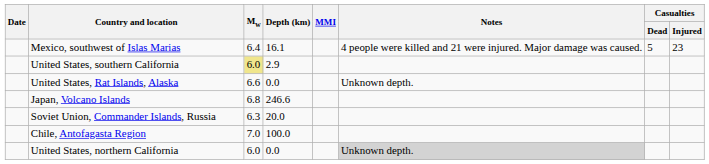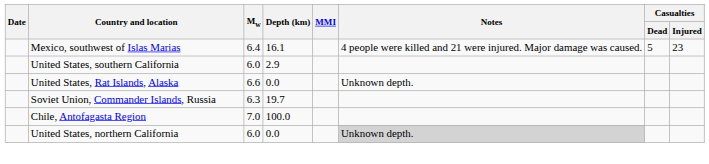United States, southern California | Mw: khaki background -> no background
- row: Japan, Volcano Islands | 6.8 | 246.6
Soviet Union, Commander Islands, Russia | Depth (km): 20.0 -> 19.7
